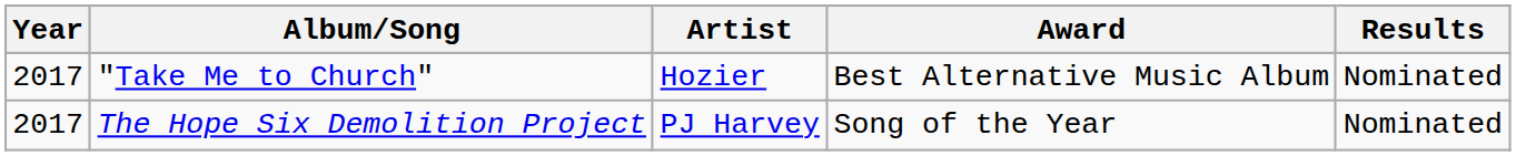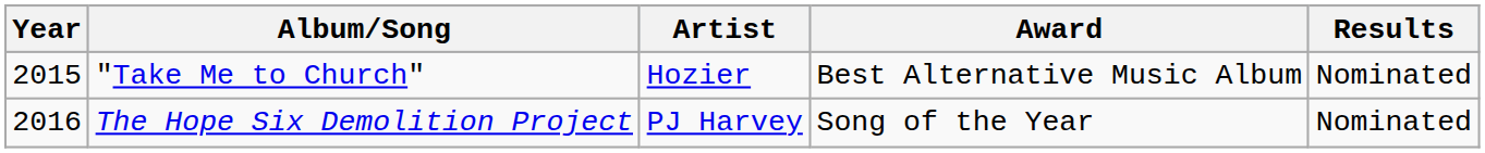"Take Me to Church" | Year: 2017 -> 2015
The Hope Six Demolition Project | Year: 2017 -> 2016
